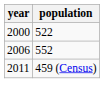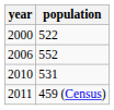+ row: 2010 | 531
